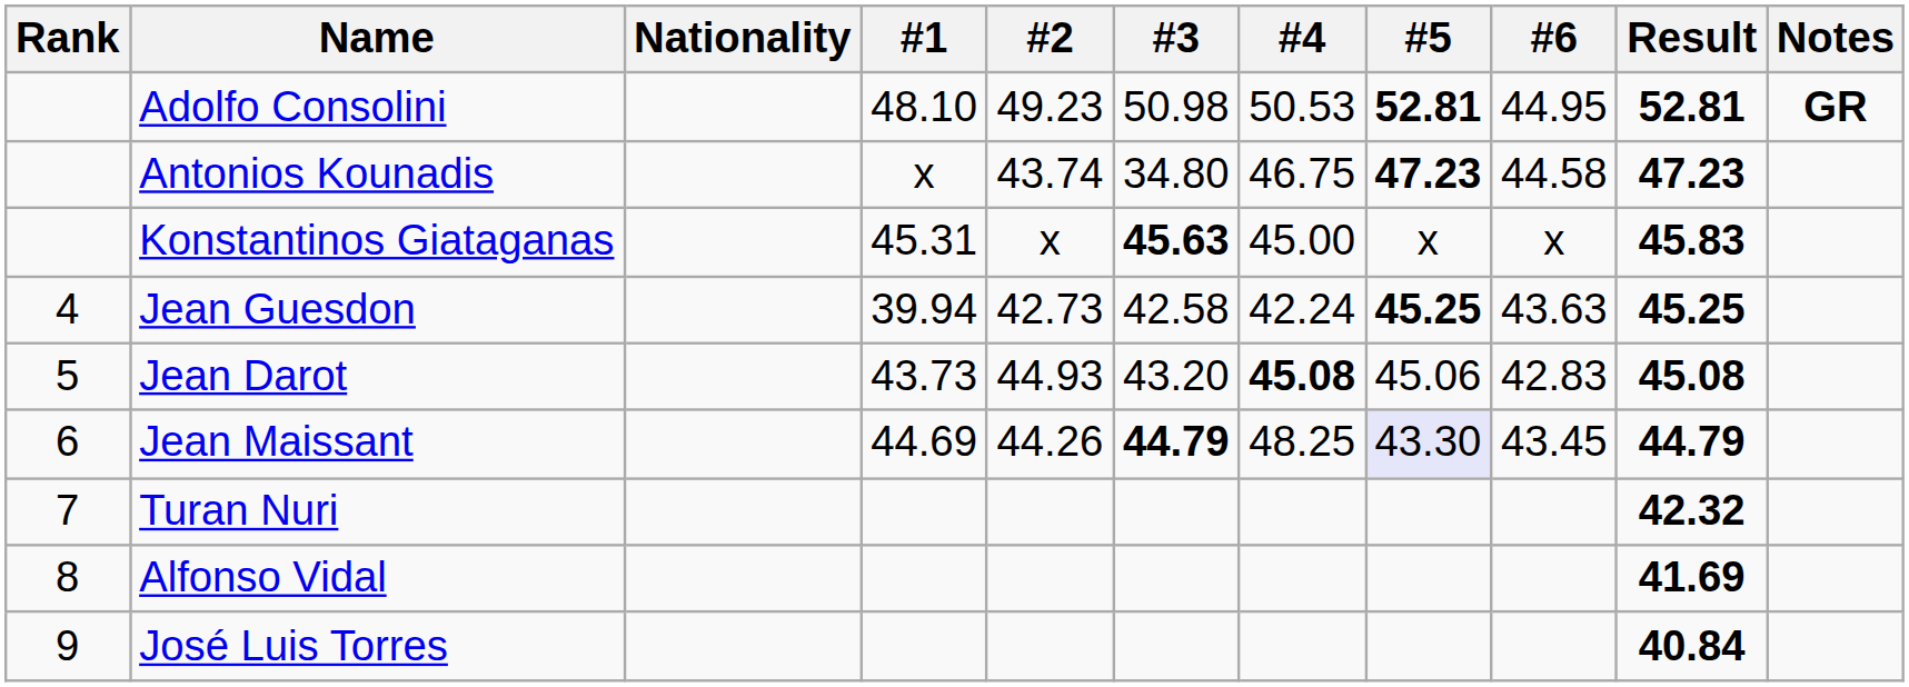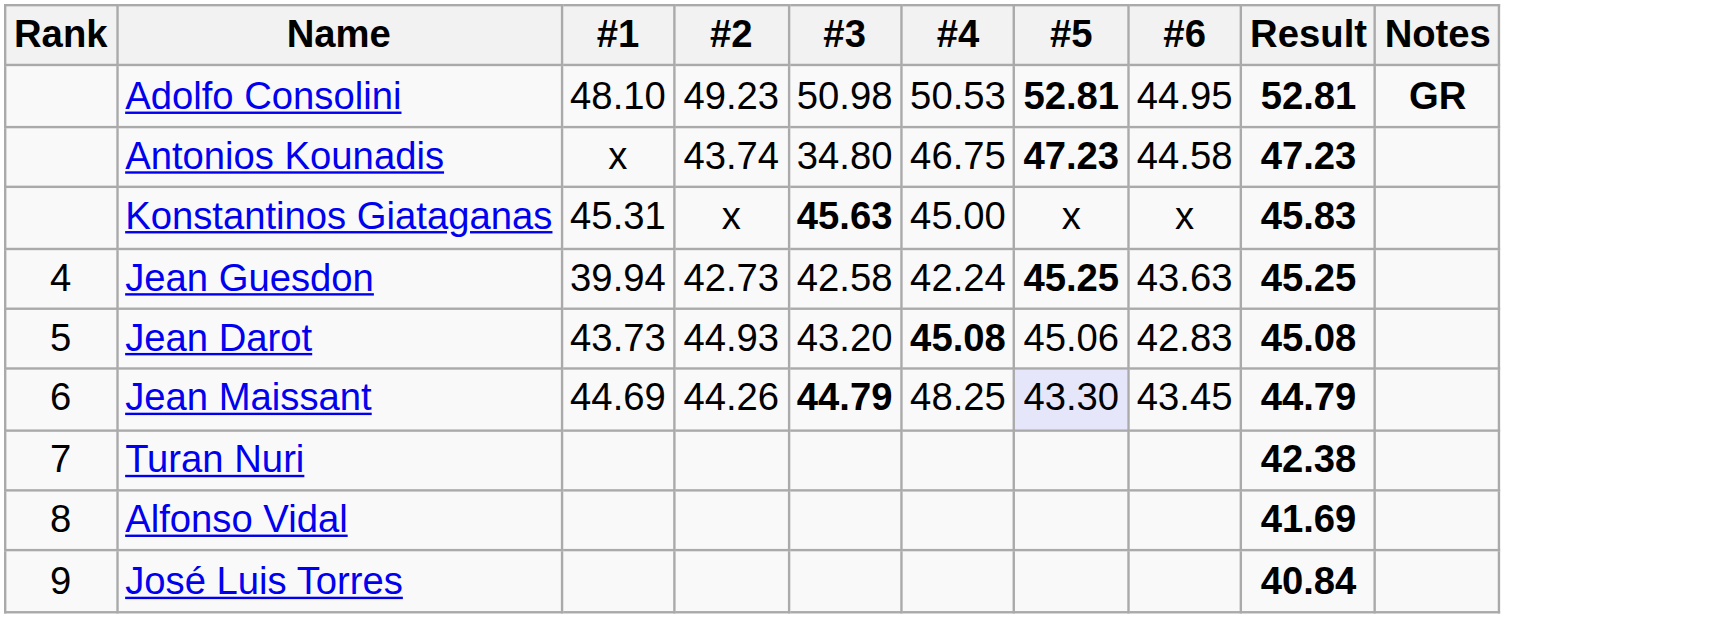- column: Nationality
Turan Nuri | Result: 42.32 -> 42.38
